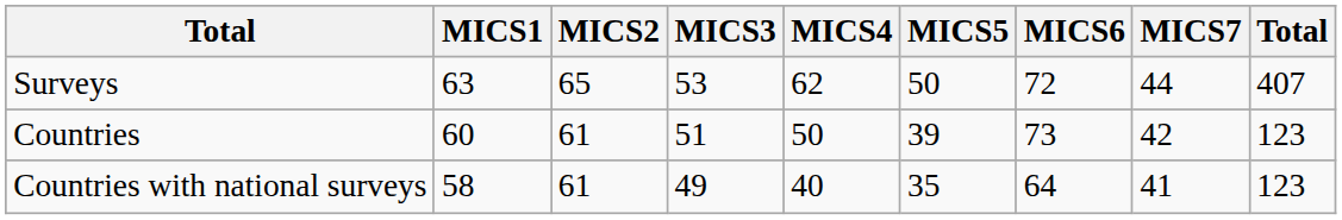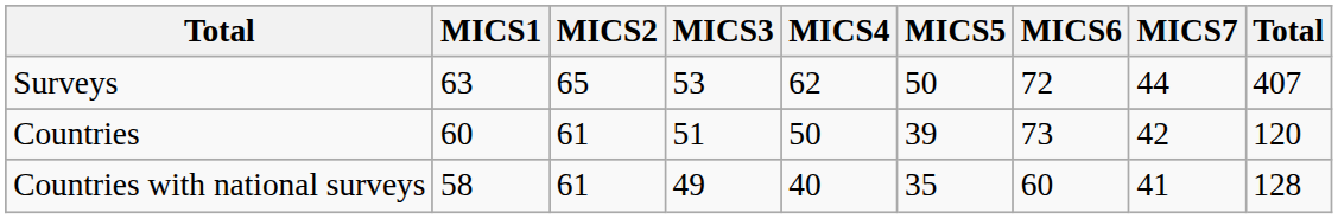Countries | column 9: 123 -> 120
Countries with national surveys | MICS6: 64 -> 60
Countries with national surveys | column 9: 123 -> 128
